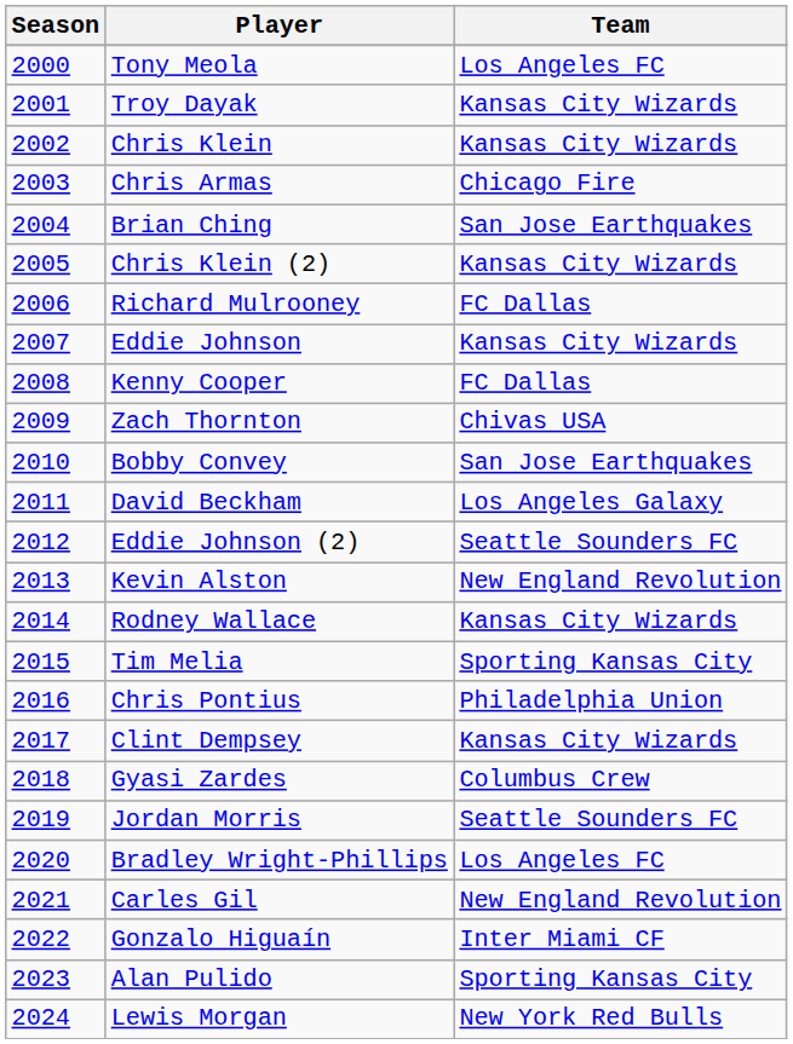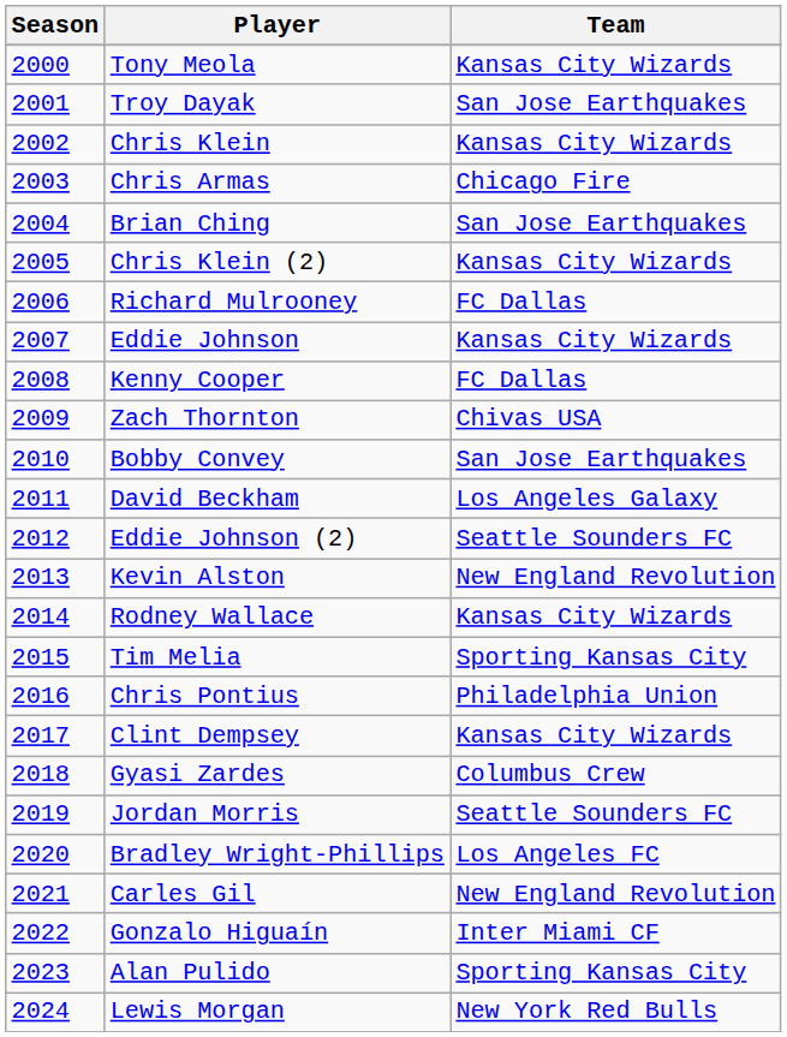Tony Meola | Team: Los Angeles FC -> Kansas City Wizards
Troy Dayak | Team: Kansas City Wizards -> San Jose Earthquakes
